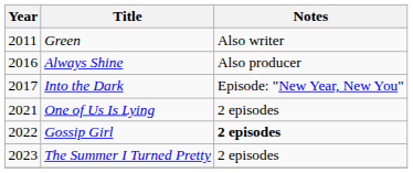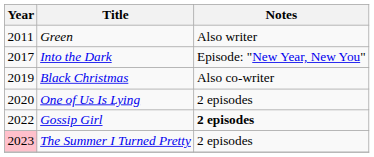- row: 2016 | Always Shine | Also producer
+ row: 2019 | Black Christmas | Also co-writer
One of Us Is Lying | Year: 2021 -> 2020
The Summer I Turned Pretty | Year: no background -> pink background
